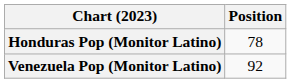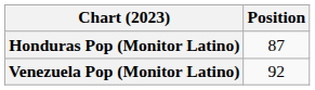Honduras Pop (Monitor Latino) | Position: 78 -> 87
